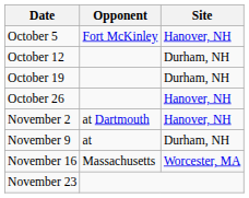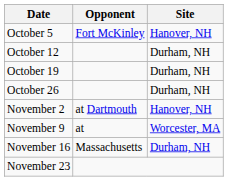October 26 | Site: Hanover, NH -> Durham, NH
November 9 | Site: Durham, NH -> Worcester, MA
November 16 | Site: Worcester, MA -> Durham, NH
